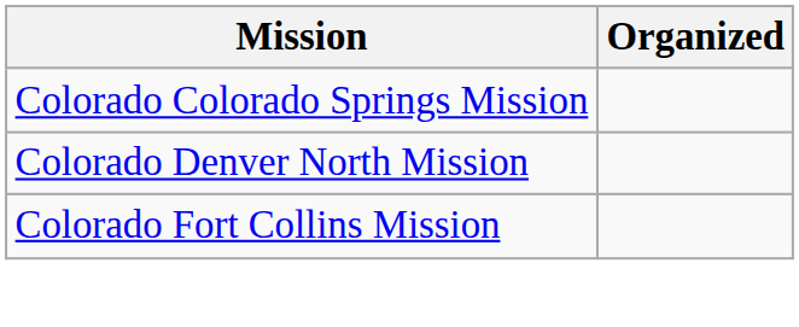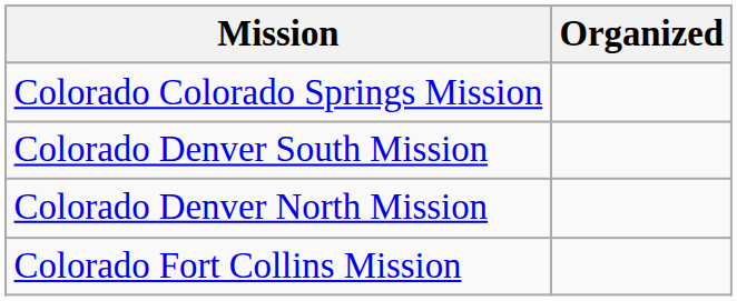+ row: Colorado Denver South Mission
